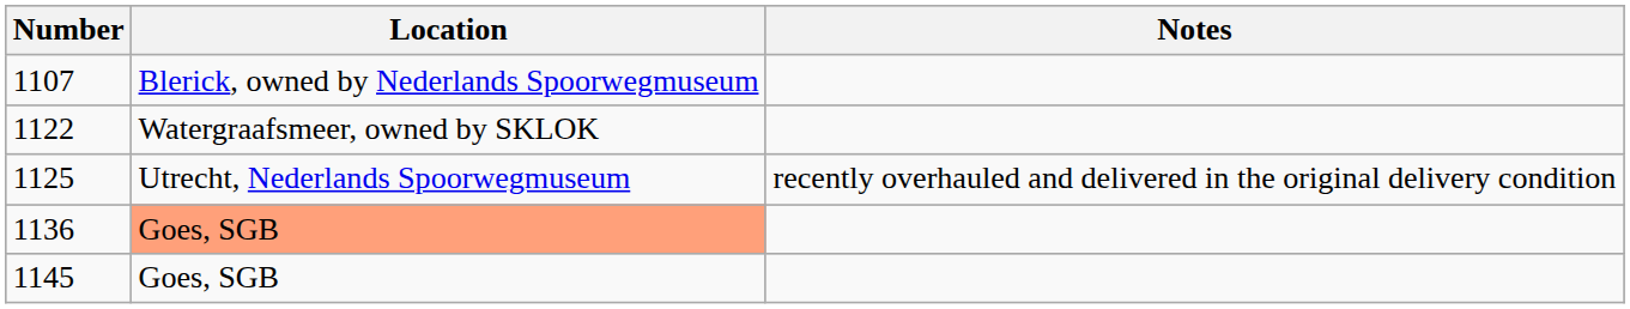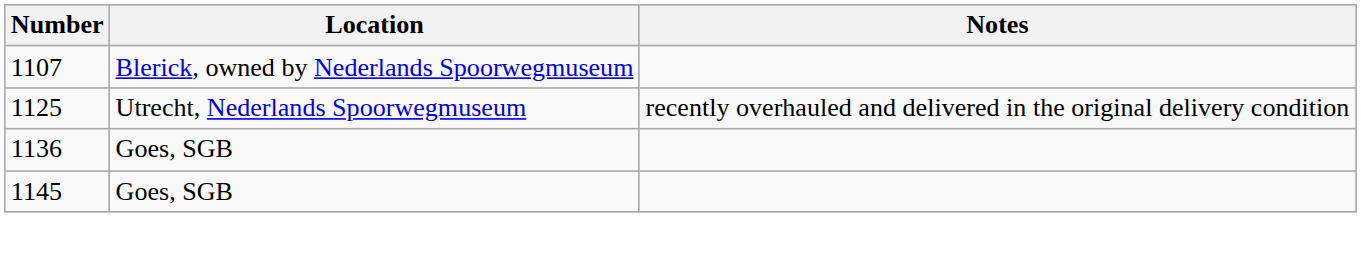- row: 1122 | Watergraafsmeer, owned by SKLOK
1136 | Location: lightsalmon background -> no background
